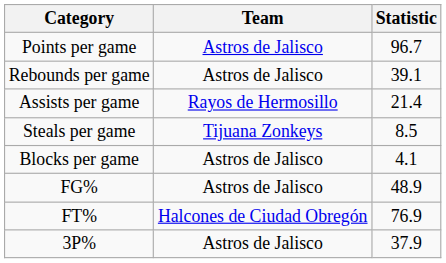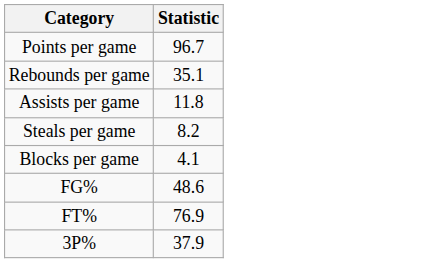- column: Team | Astros de Jalisco | Astros de Jalisco | Rayos de Hermosillo | Tijuana Zonkeys | Astros de Jalisco | Astros de Jalisco | Halcones de Ciudad Obregón | Astros de Jalisco
Rebounds per game | Statistic: 39.1 -> 35.1
Assists per game | Statistic: 21.4 -> 11.8
Steals per game | Statistic: 8.5 -> 8.2
FG% | Statistic: 48.9 -> 48.6
